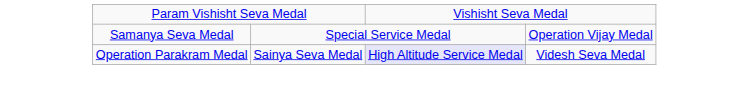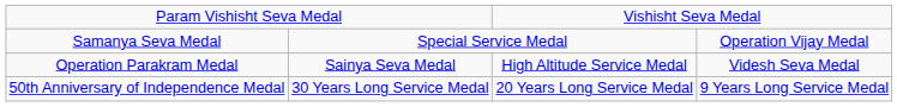Operation Parakram Medal | column 3: lavender background -> no background
+ row: 50th Anniversary of Independence Medal | 30 Years Long Service Medal | 20 Years Long Service Medal | 9 Years Long Service Medal
